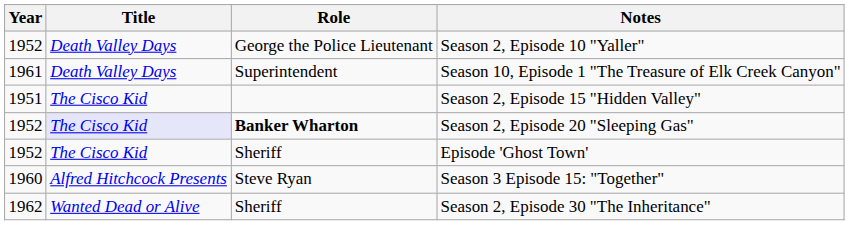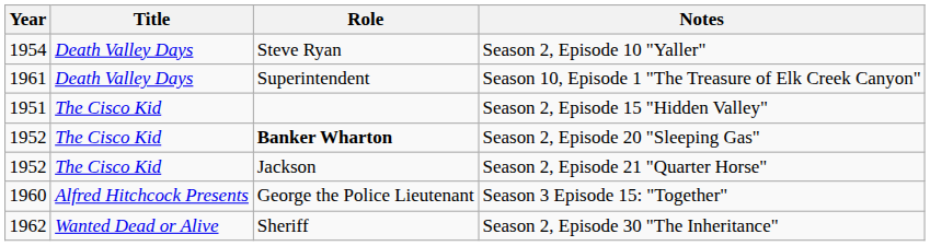Season 2, Episode 10 "Yaller" | Year: 1952 -> 1954
Season 2, Episode 10 "Yaller" | Role: George the Police Lieutenant -> Steve Ryan
Season 2, Episode 20 "Sleeping Gas" | Title: lavender background -> no background
+ row: 1952 | The Cisco Kid | Jackson | Season 2, Episode 21 "Quarter Horse"
- row: 1952 | The Cisco Kid | Sheriff | Episode 'Ghost Town'
Season 3 Episode 15: "Together" | Role: Steve Ryan -> George the Police Lieutenant
